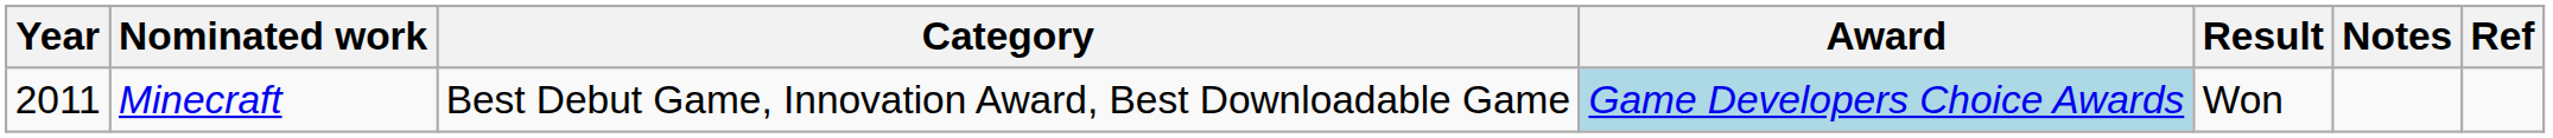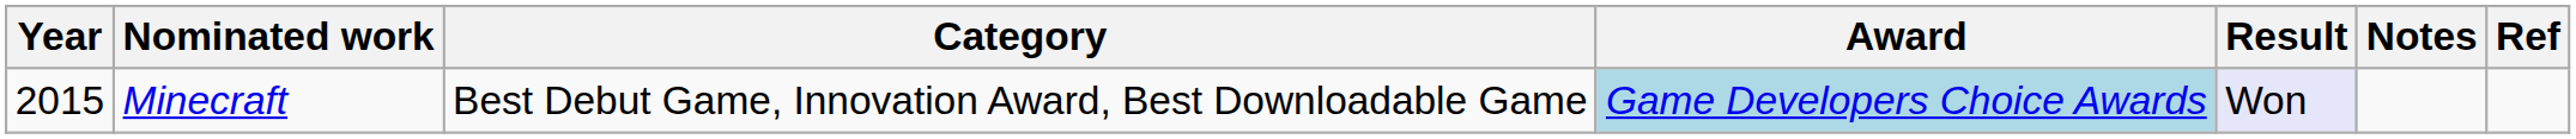Minecraft | Year: 2011 -> 2015
Minecraft | Result: no background -> lavender background
